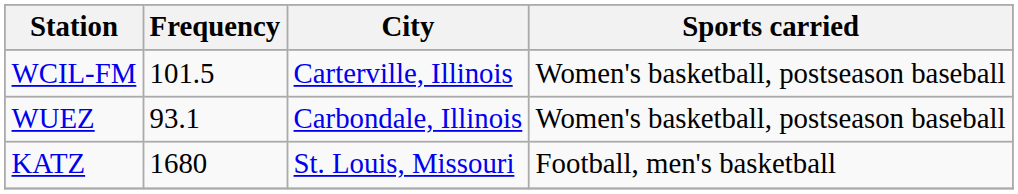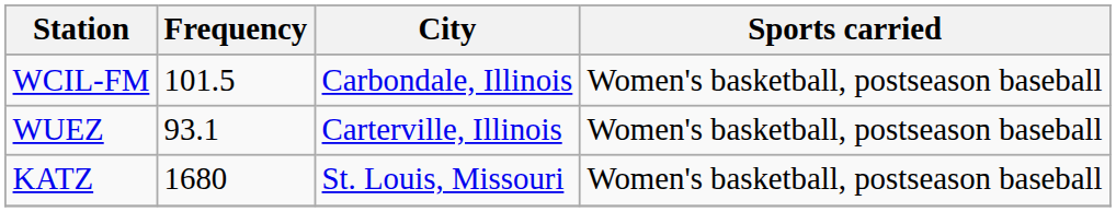WCIL-FM | City: Carterville, Illinois -> Carbondale, Illinois
WUEZ | City: Carbondale, Illinois -> Carterville, Illinois
KATZ | Sports carried: Football, men's basketball -> Women's basketball, postseason baseball
